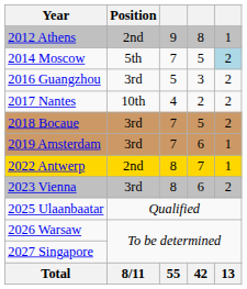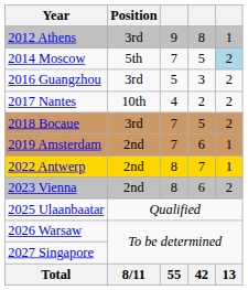2012 Athens | Position: 2nd -> 3rd
2019 Amsterdam | Position: 3rd -> 2nd
2023 Vienna | Position: 3rd -> 2nd
